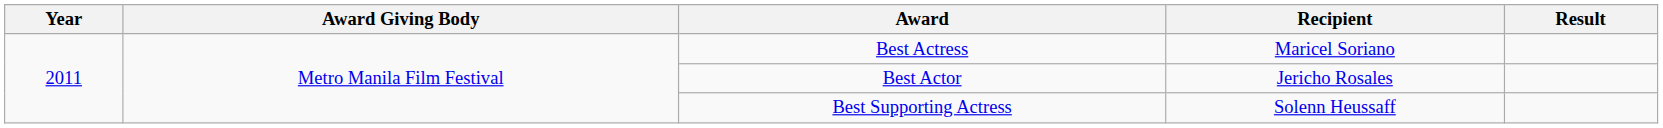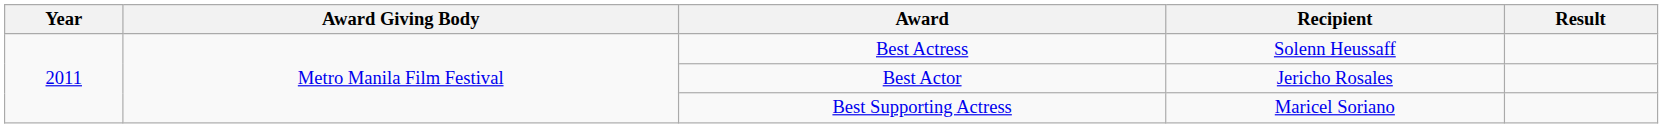Best Actress | Recipient: Maricel Soriano -> Solenn Heussaff
Best Supporting Actress | Recipient: Solenn Heussaff -> Maricel Soriano
